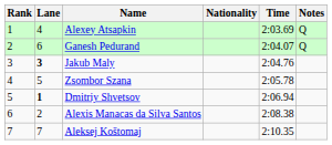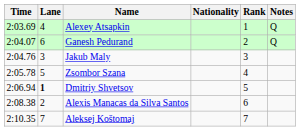columns swapped: Rank <-> Time
Jakub Maly | Lane: bold -> normal
